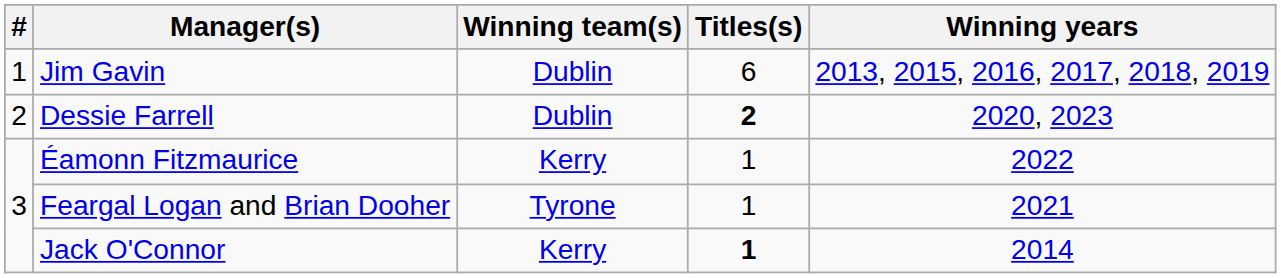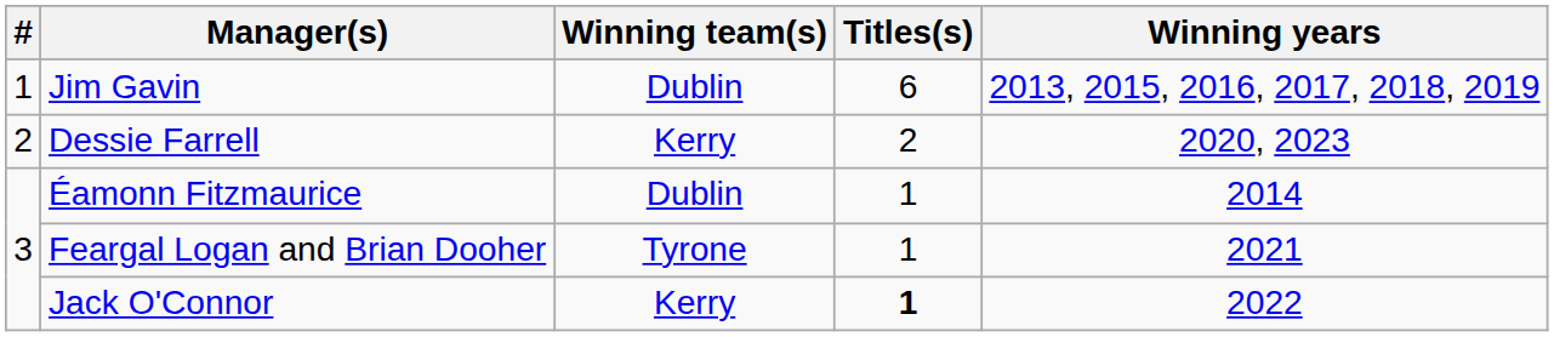Dessie Farrell | Winning team(s): Dublin -> Kerry
Dessie Farrell | Titles(s): bold -> normal
Éamonn Fitzmaurice | Winning team(s): Kerry -> Dublin
Éamonn Fitzmaurice | Winning years: 2022 -> 2014
Jack O'Connor | Winning years: 2014 -> 2022
